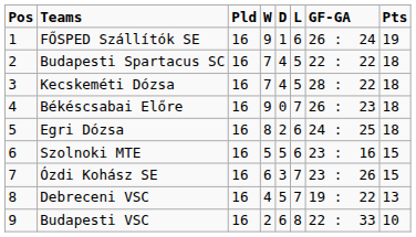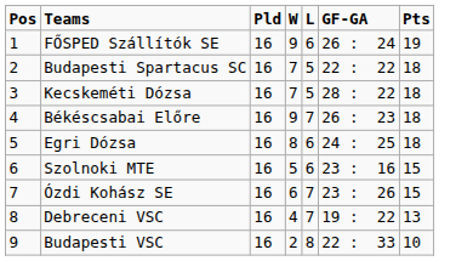- column: D | 1 | 4 | 4 | 0 | 2 | 5 | 3 | 5 | 6
